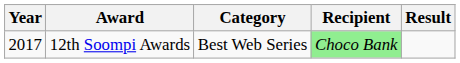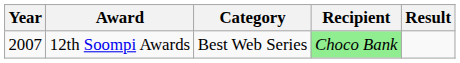12th Soompi Awards | Year: 2017 -> 2007
